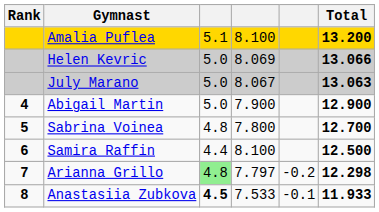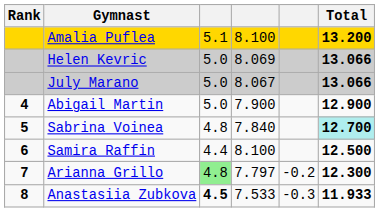July Marano | Total: 13.063 -> 13.066
Sabrina Voinea | column 4: 7.800 -> 7.840
Sabrina Voinea | Total: no background -> paleturquoise background
Arianna Grillo | Total: 12.298 -> 12.300
Anastasiia Zubkova | column 5: -0.1 -> -0.3
